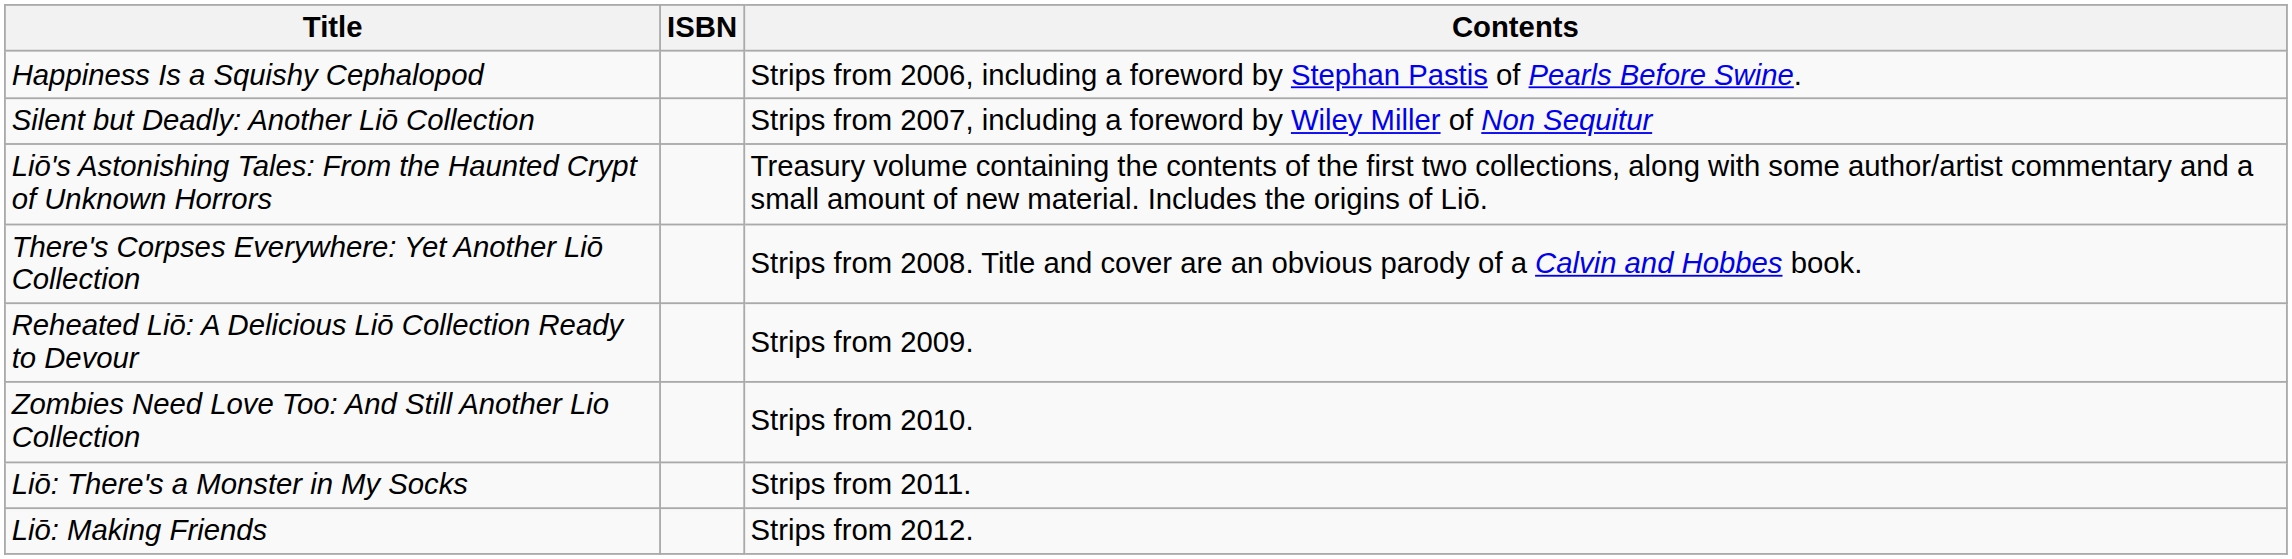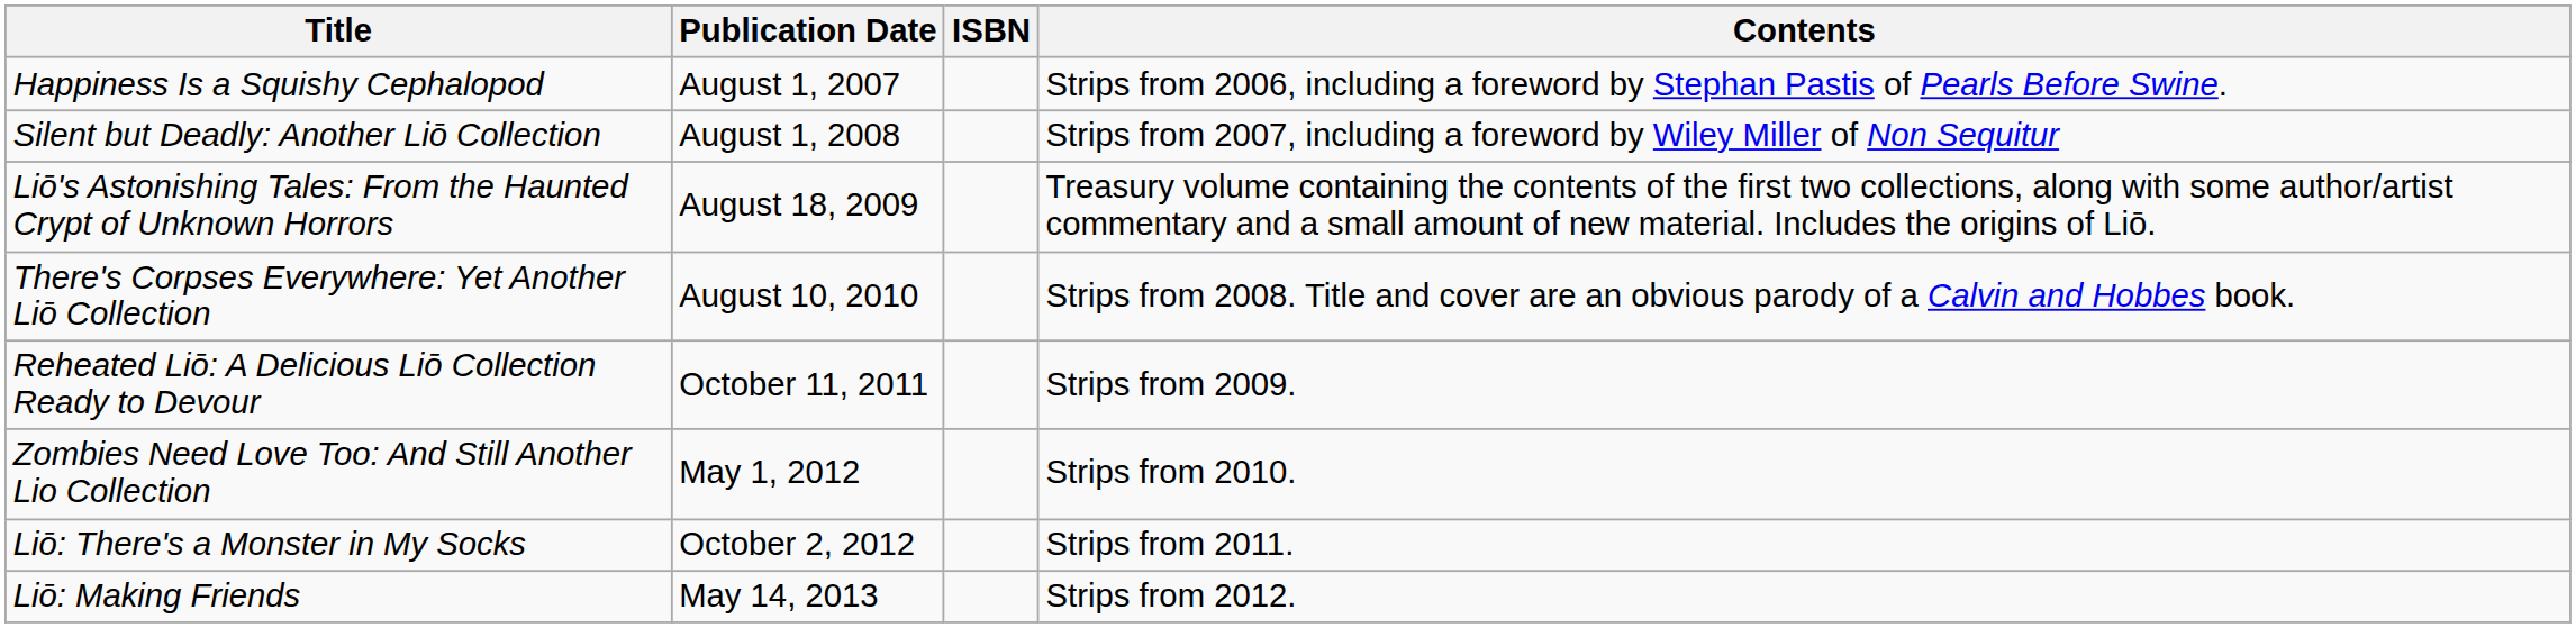+ column: Publication Date | August 1, 2007 | August 1, 2008 | August 18, 2009 | August 10, 2010 | October 11, 2011 | May 1, 2012 | October 2, 2012 | May 14, 2013
